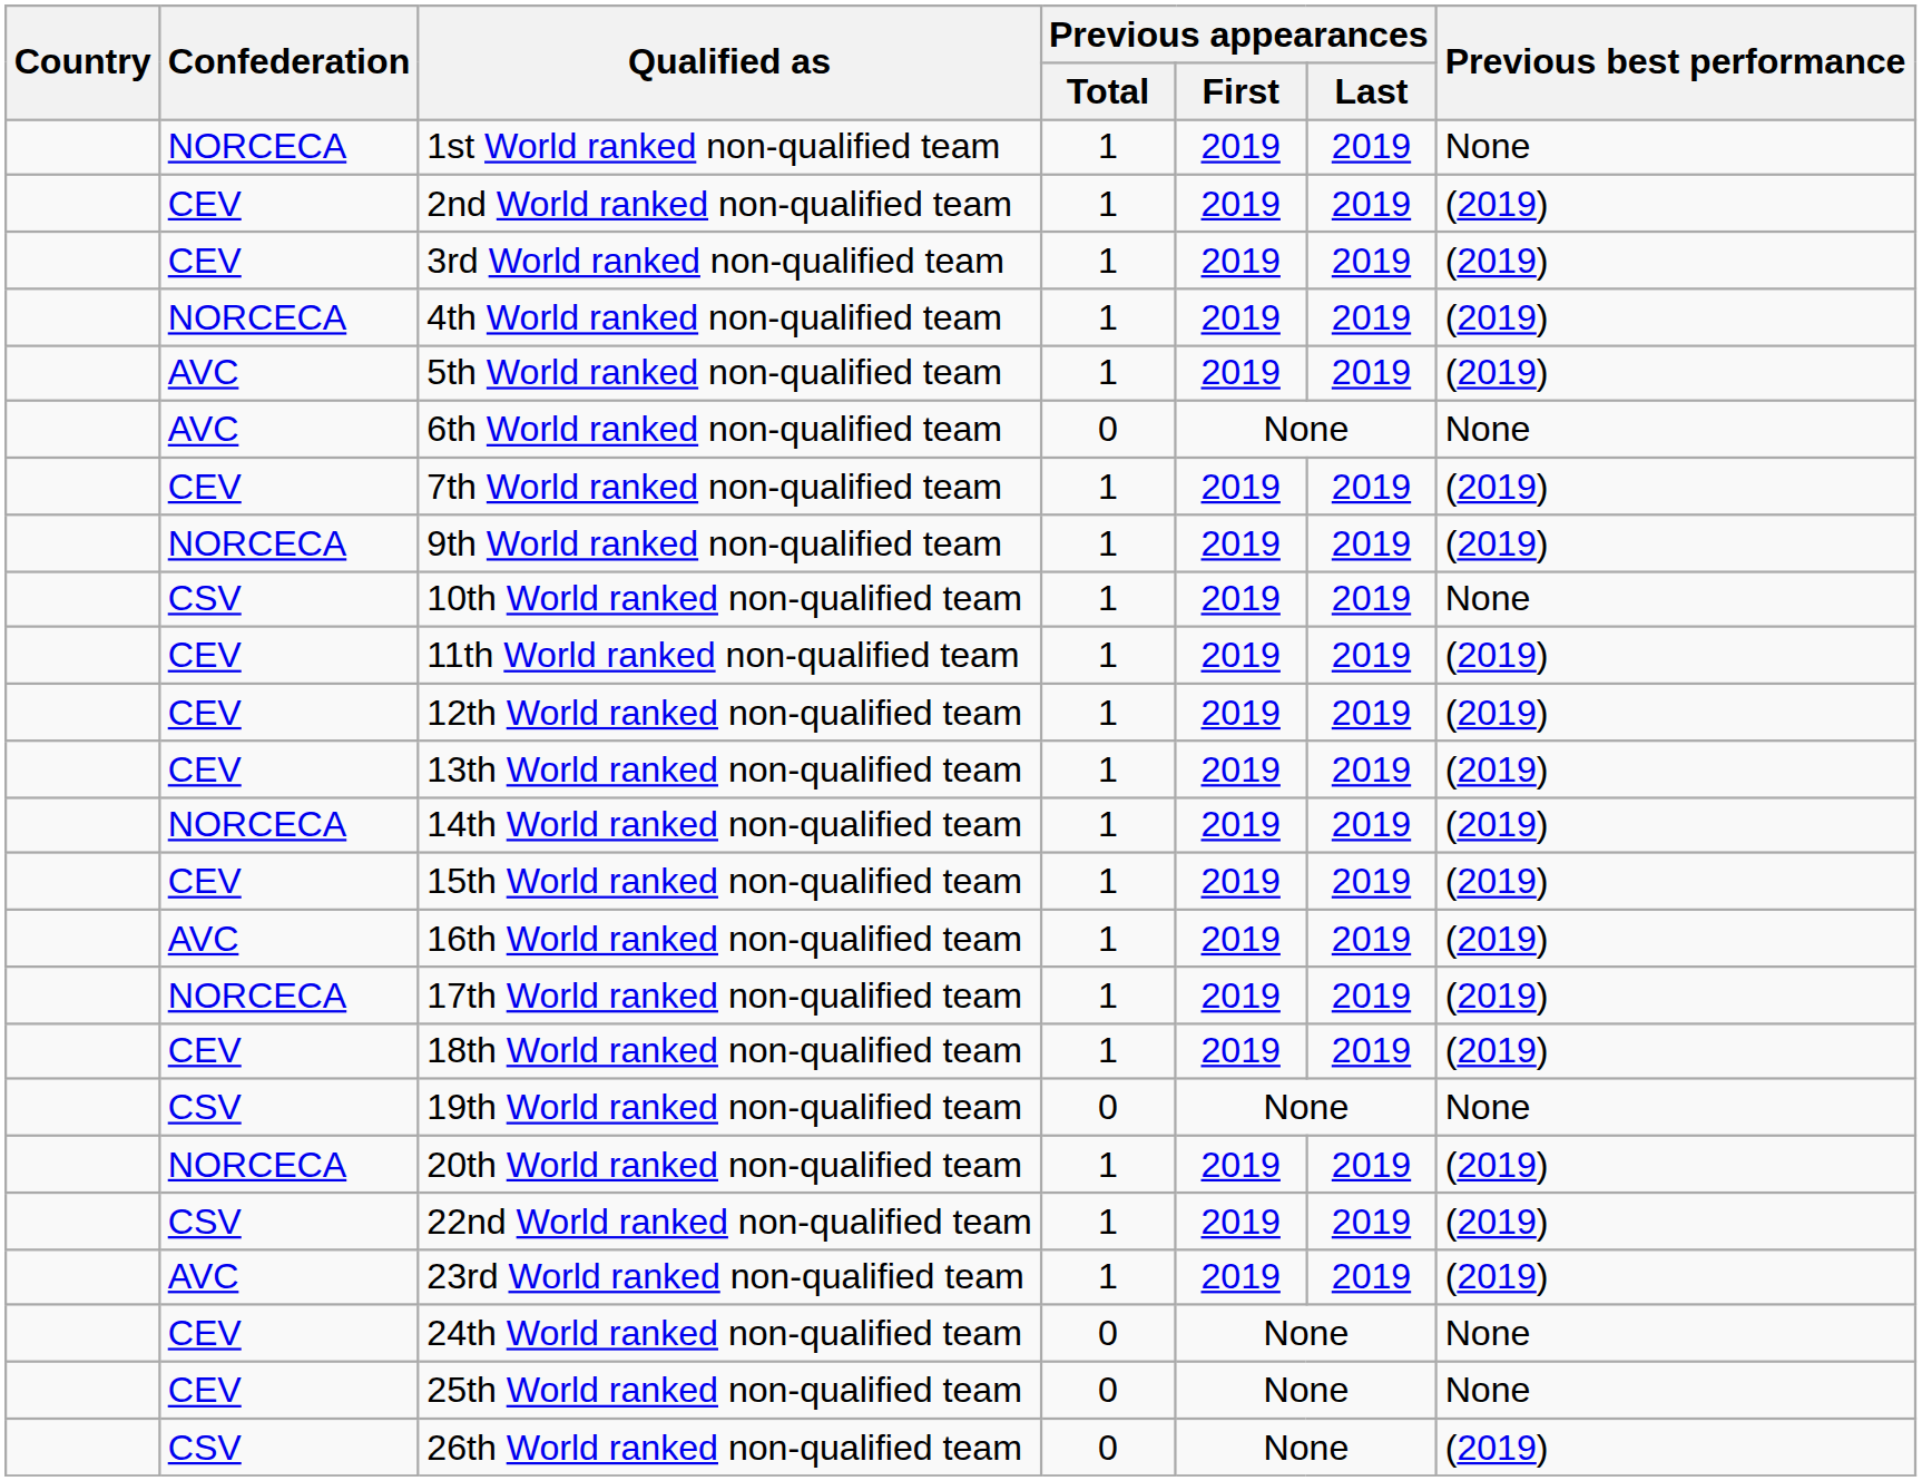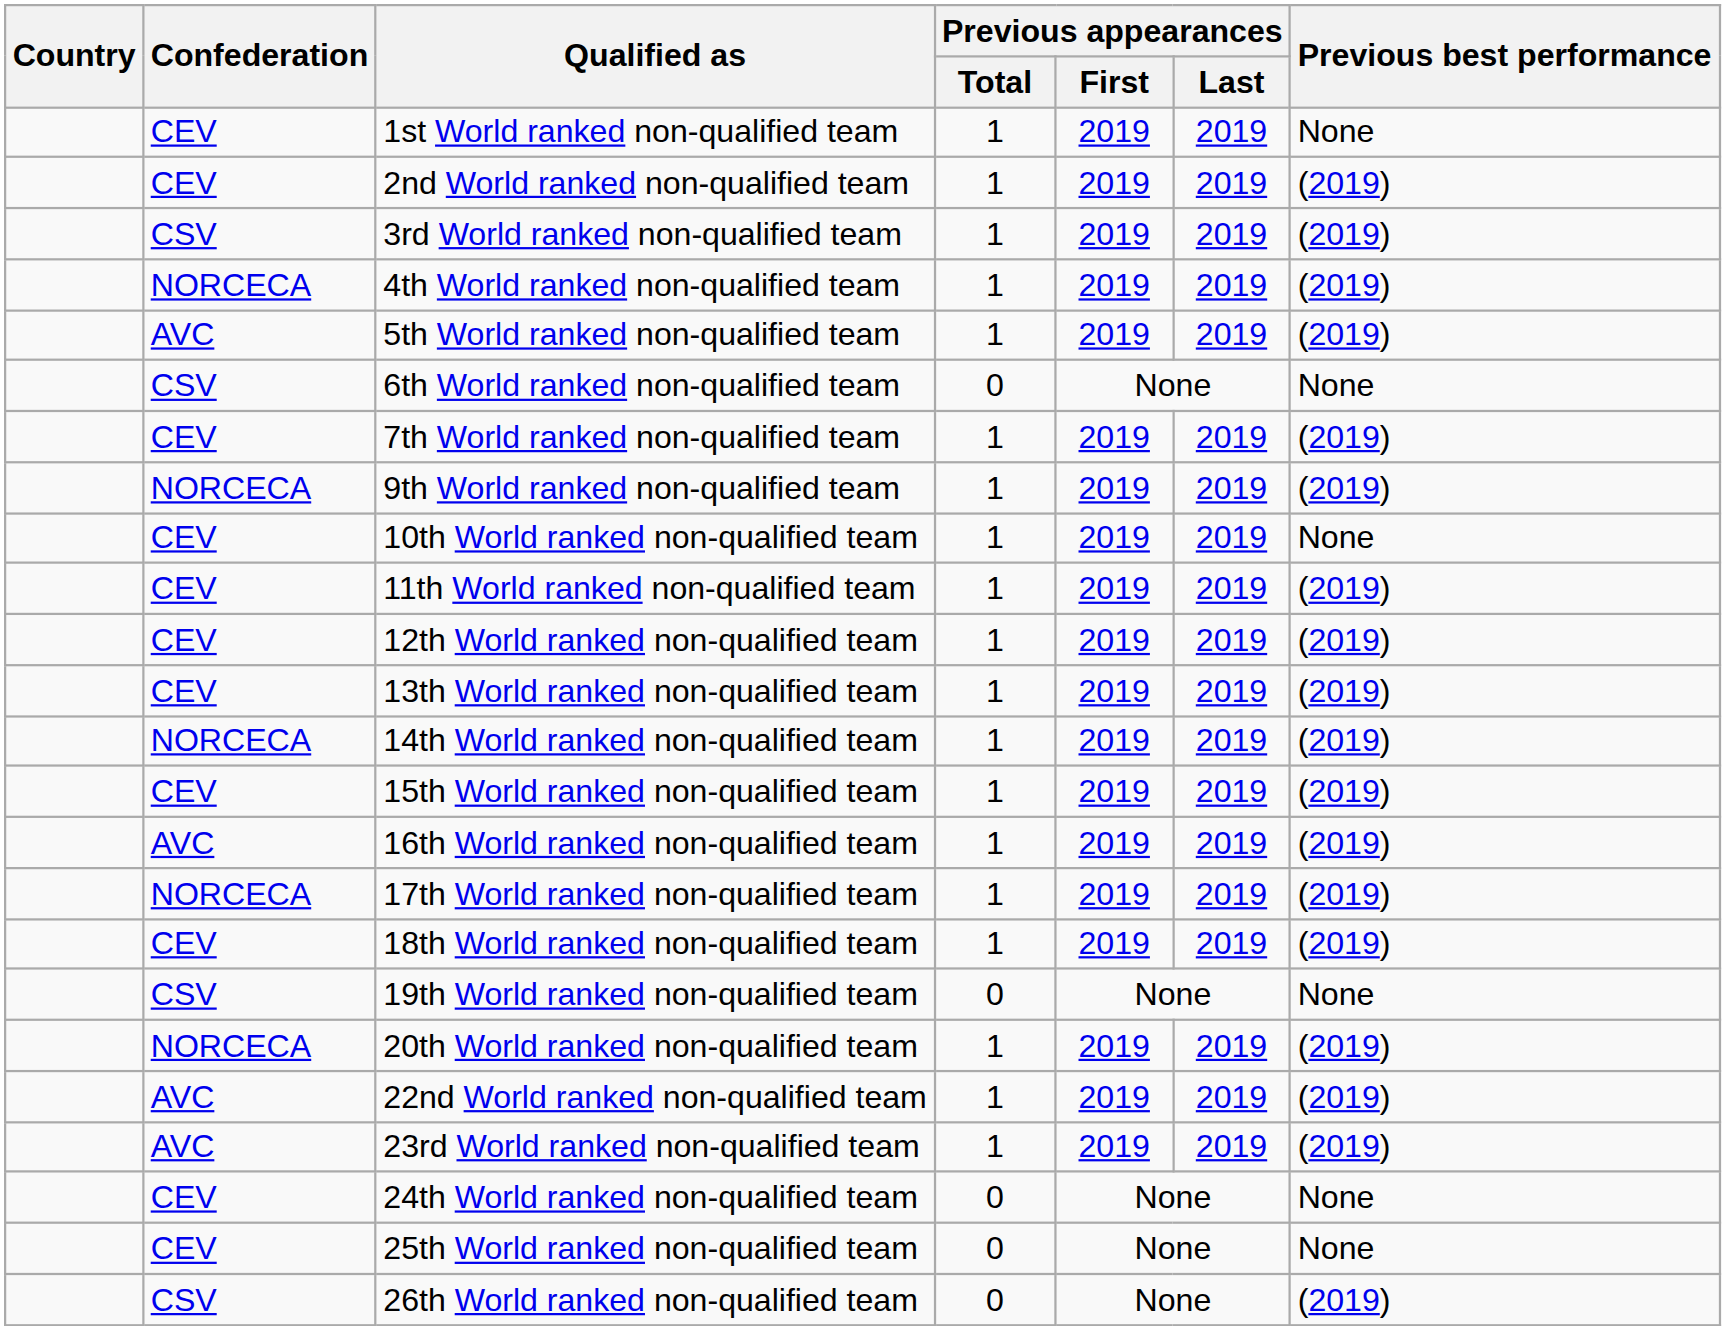1st World ranked non-qualified team | Confederation: NORCECA -> CEV
3rd World ranked non-qualified team | Confederation: CEV -> CSV
6th World ranked non-qualified team | Confederation: AVC -> CSV
10th World ranked non-qualified team | Confederation: CSV -> CEV
22nd World ranked non-qualified team | Confederation: CSV -> AVC
